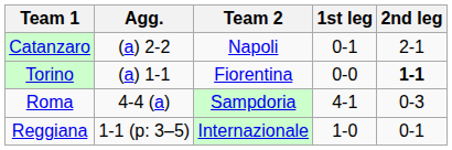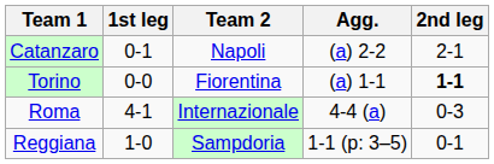columns swapped: Agg. <-> 1st leg
Roma | Team 2: Sampdoria -> Internazionale
Reggiana | Team 2: Internazionale -> Sampdoria
